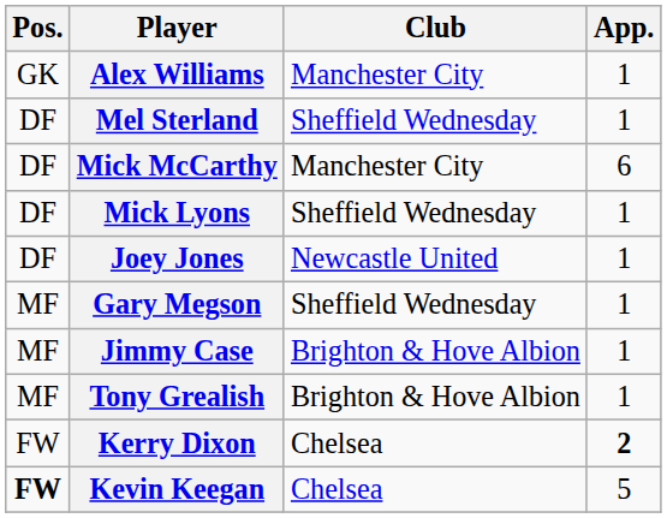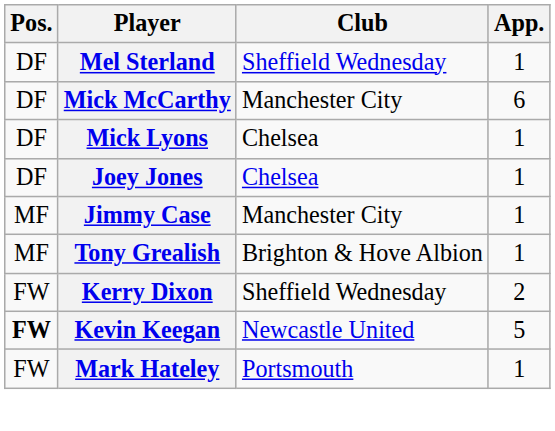- row: GK | Alex Williams | Manchester City | 1
Mick Lyons | Club: Sheffield Wednesday -> Chelsea
Joey Jones | Club: Newcastle United -> Chelsea
- row: MF | Gary Megson | Sheffield Wednesday | 1
Jimmy Case | Club: Brighton & Hove Albion -> Manchester City
Kerry Dixon | Club: Chelsea -> Sheffield Wednesday
Kerry Dixon | App.: bold -> normal
Kevin Keegan | Club: Chelsea -> Newcastle United
+ row: FW | Mark Hateley | Portsmouth | 1
